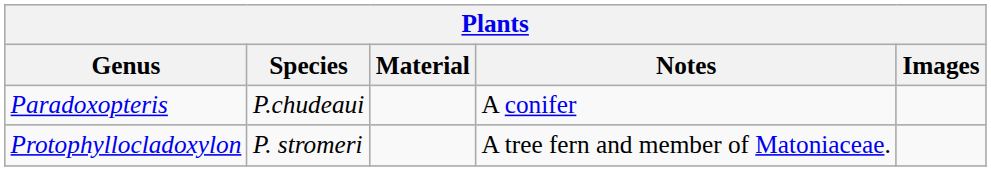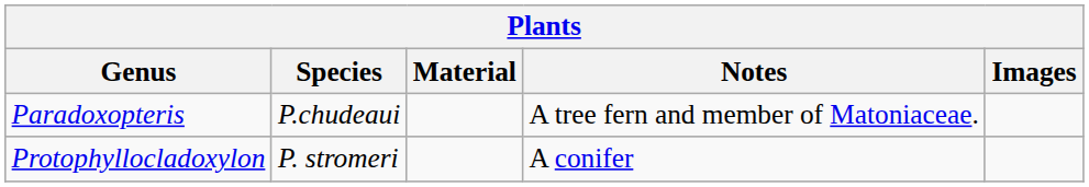Paradoxopteris | Notes: A conifer -> A tree fern and member of Matoniaceae.
Protophyllocladoxylon | Notes: A tree fern and member of Matoniaceae. -> A conifer
